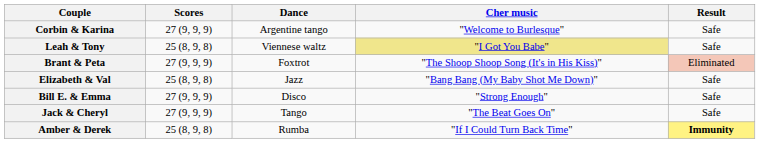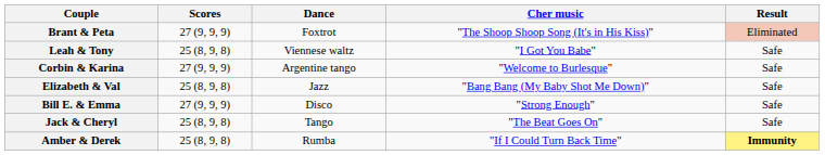rows swapped: Corbin & Karina <-> Brant & Peta
Leah & Tony | Cher music: khaki background -> no background
Jack & Cheryl | Scores: 27 (9, 9, 9) -> 25 (8, 9, 8)
